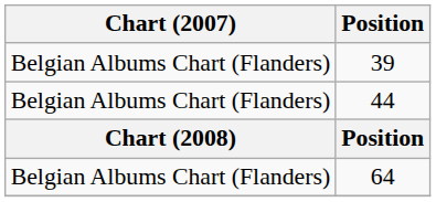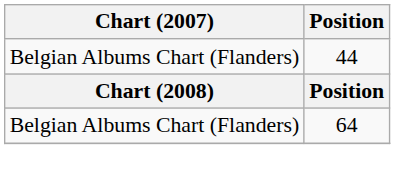- row: Belgian Albums Chart (Flanders) | 39
